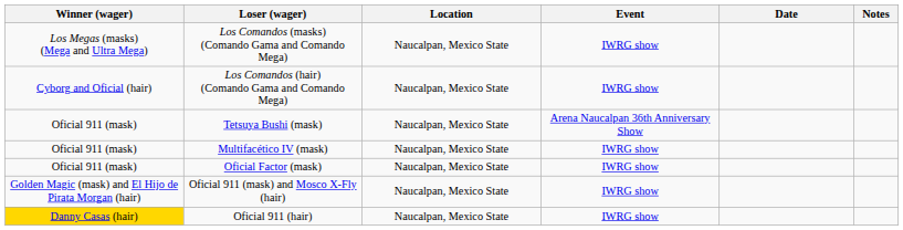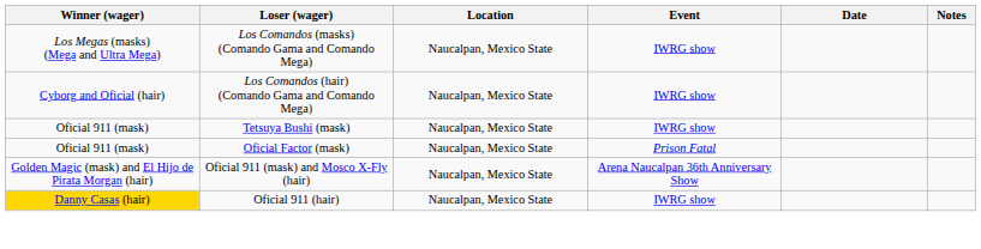Tetsuya Bushi (mask) | Event: Arena Naucalpan 36th Anniversary Show -> IWRG show
- row: Oficial 911 (mask) | Multifacético IV (mask) | Naucalpan, Mexico State | IWRG show
Oficial Factor (mask) | Event: IWRG show -> Prison Fatal
Oficial 911 (mask) and Mosco X-Fly (hair) | Event: IWRG show -> Arena Naucalpan 36th Anniversary Show
